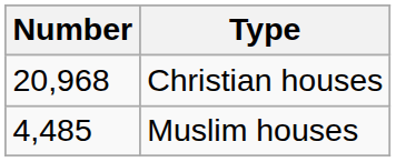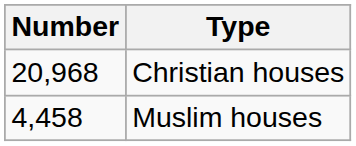Muslim houses | Number: 4,485 -> 4,458
